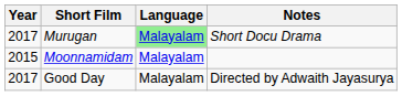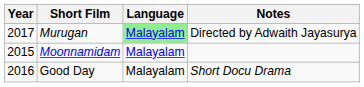Murugan | Notes: Short Docu Drama -> Directed by Adwaith Jayasurya
Good Day | Year: 2017 -> 2016
Good Day | Notes: Directed by Adwaith Jayasurya -> Short Docu Drama
